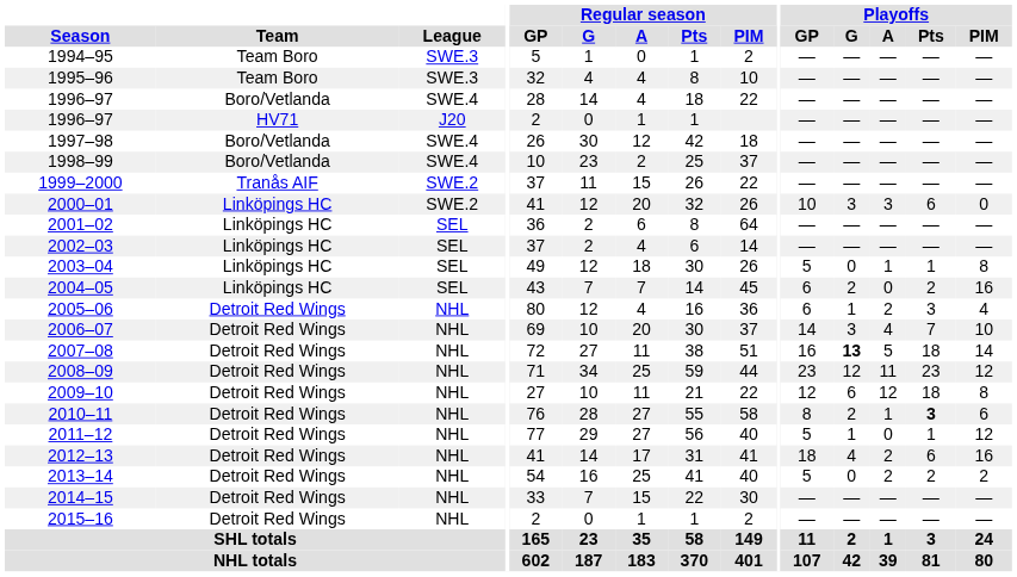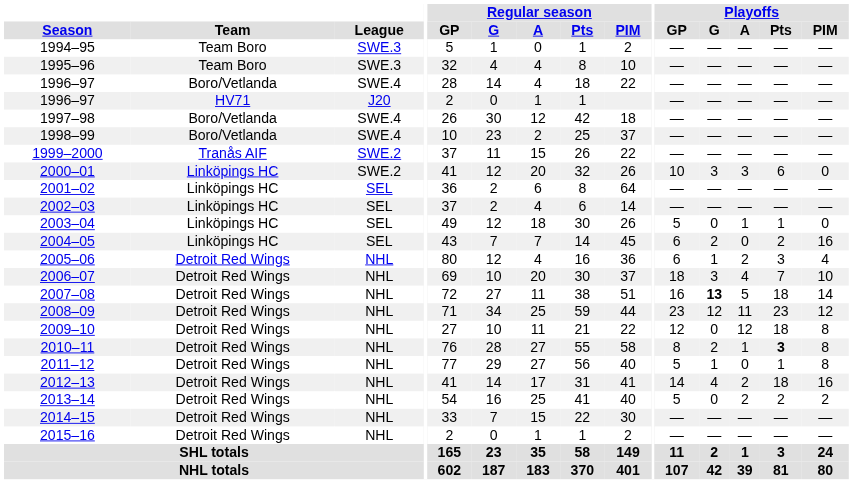2003–04 | Playoffs / PIM: 8 -> 0
2006–07 | Playoffs / GP: 14 -> 18
2009–10 | Playoffs / G: 6 -> 0
2010–11 | Playoffs / PIM: 6 -> 8
2011–12 | Playoffs / PIM: 12 -> 8
2012–13 | Playoffs / GP: 18 -> 14
2012–13 | Playoffs / Pts: 6 -> 18
